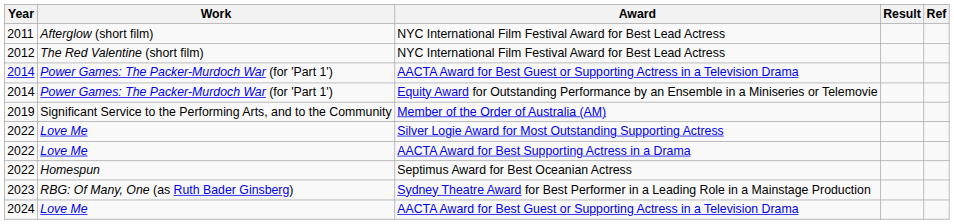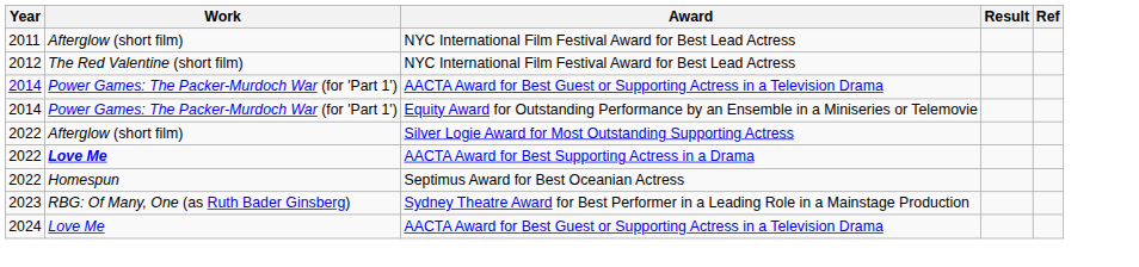- row: 2019 | Significant Service to the Performing Arts, and to the Community | Member of the Order of Australia (AM)
Silver Logie Award for Most Outstanding Supporting Actress | Work: Love Me -> Afterglow (short film)
AACTA Award for Best Supporting Actress in a Drama | Work: normal -> bold
